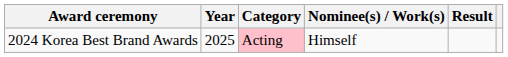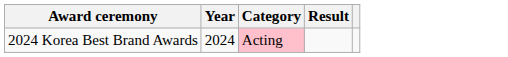- column: Nominee(s) / Work(s) | Himself
2024 Korea Best Brand Awards | Year: 2025 -> 2024
